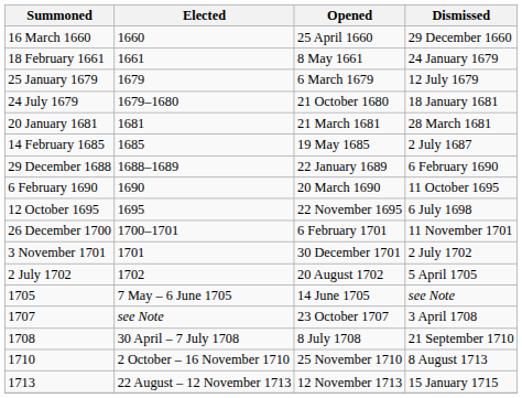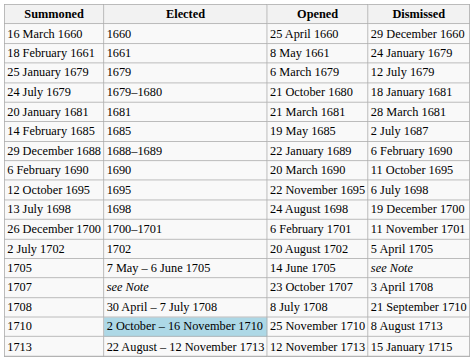+ row: 13 July 1698 | 1698 | 24 August 1698 | 19 December 1700
- row: 3 November 1701 | 1701 | 30 December 1701 | 2 July 1702
1710 | Elected: no background -> lightblue background
